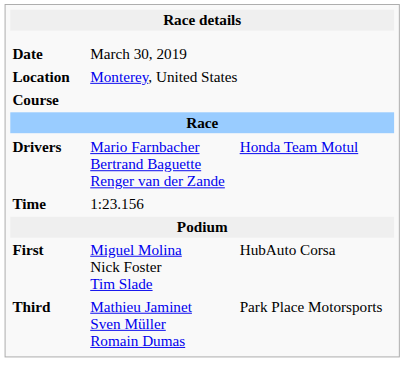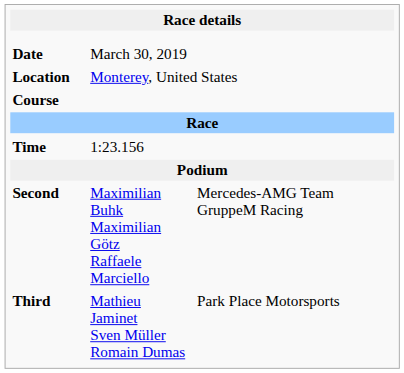- row: Drivers | Mario Farnbacher Bertrand Baguette Renger van der Zande | Honda Team Motul
- row: First | Miguel Molina Nick Foster Tim Slade | HubAuto Corsa
+ row: Second | Maximilian Buhk Maximilian Götz Raffaele Marciello | Mercedes-AMG Team GruppeM Racing
